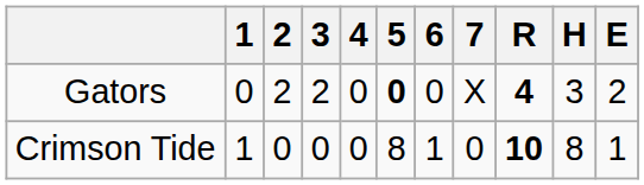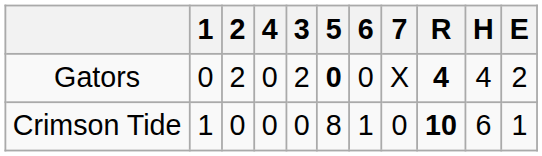columns swapped: 3 <-> 4
Gators | H: 3 -> 4
Crimson Tide | H: 8 -> 6
